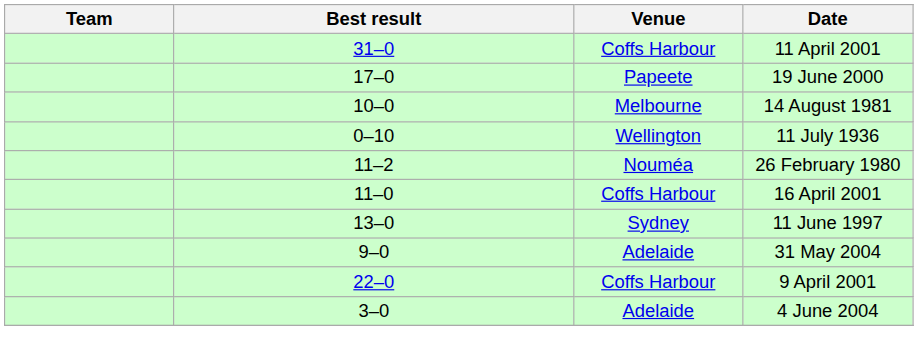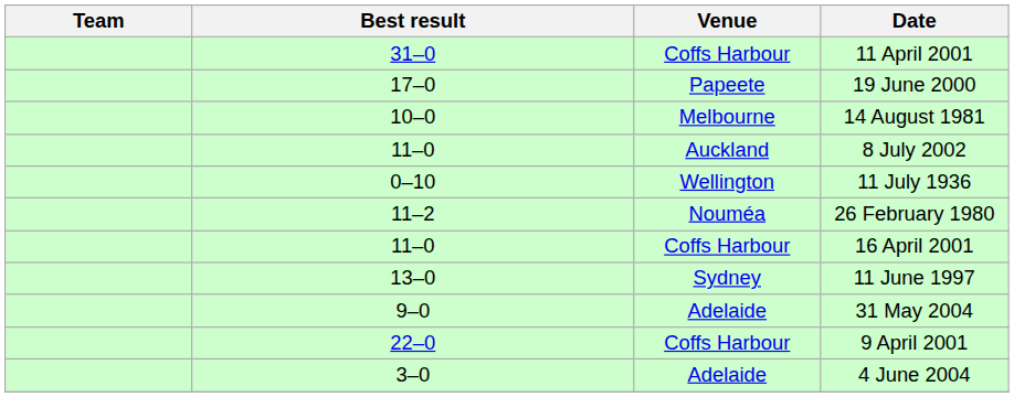+ row: 11–0 | Auckland | 8 July 2002
